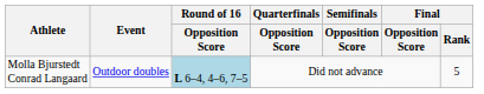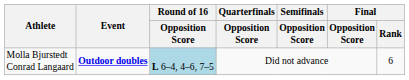Molla Bjurstedt Conrad Langaard | Event: normal -> bold
Molla Bjurstedt Conrad Langaard | Final / Rank: 5 -> 6
